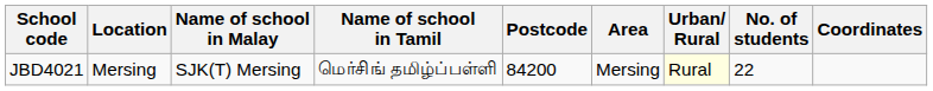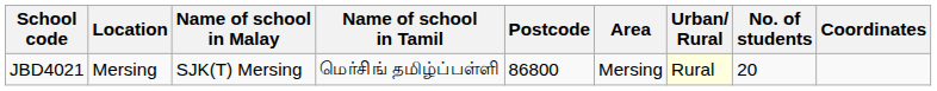JBD4021 | Postcode: 84200 -> 86800
JBD4021 | No. of students: 22 -> 20
